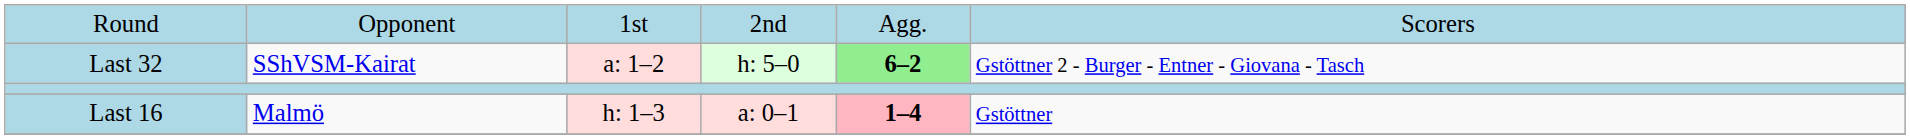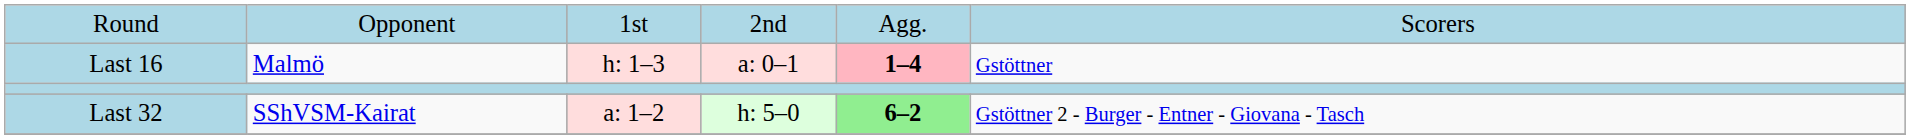rows swapped: Last 32 <-> Last 16
